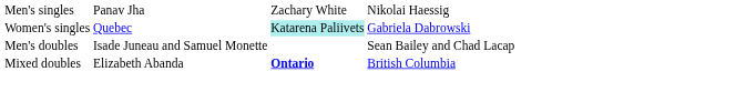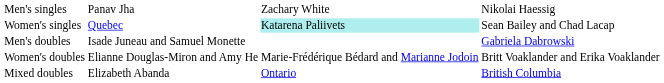Women's singles | column 4: Gabriela Dabrowski -> Sean Bailey and Chad Lacap
Men's doubles | column 4: Sean Bailey and Chad Lacap -> Gabriela Dabrowski
+ row: Women's doubles | Elianne Douglas-Miron and Amy He | Marie-Frédérique Bédard and Marianne Jodoin | Britt Voaklander and Erika Voaklander
Mixed doubles | column 3: bold -> normal
